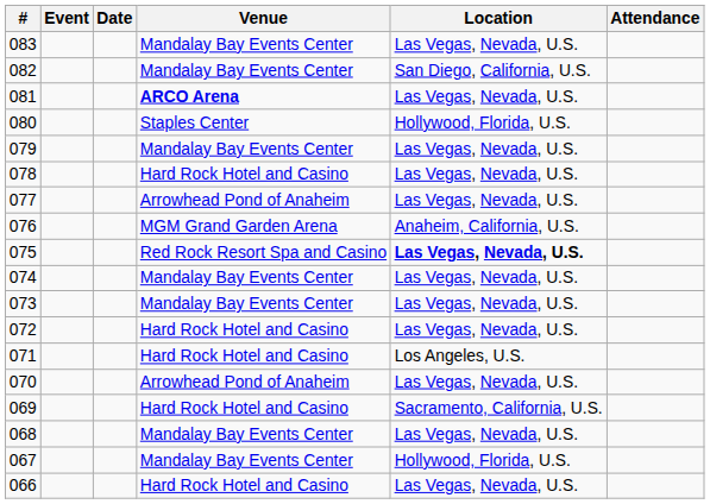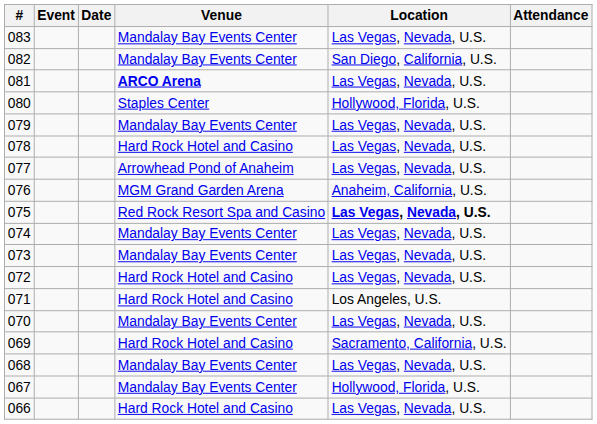070 | Venue: Arrowhead Pond of Anaheim -> Mandalay Bay Events Center
